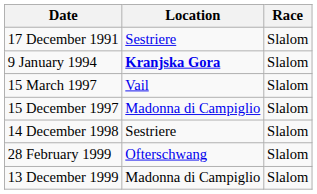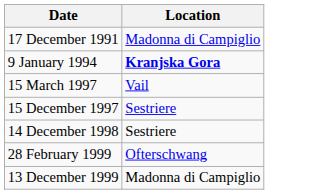- column: Race | Slalom | Slalom | Slalom | Slalom | Slalom | Slalom | Slalom
17 December 1991 | Location: Sestriere -> Madonna di Campiglio
15 December 1997 | Location: Madonna di Campiglio -> Sestriere
